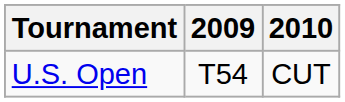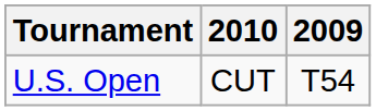columns swapped: 2009 <-> 2010
